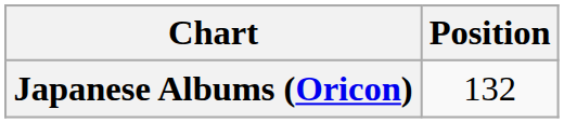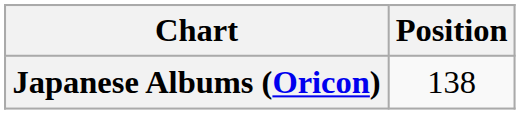Japanese Albums (Oricon) | Position: 132 -> 138
